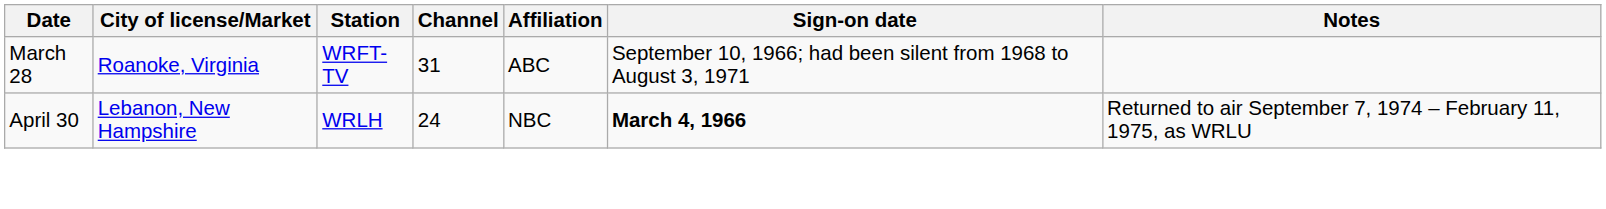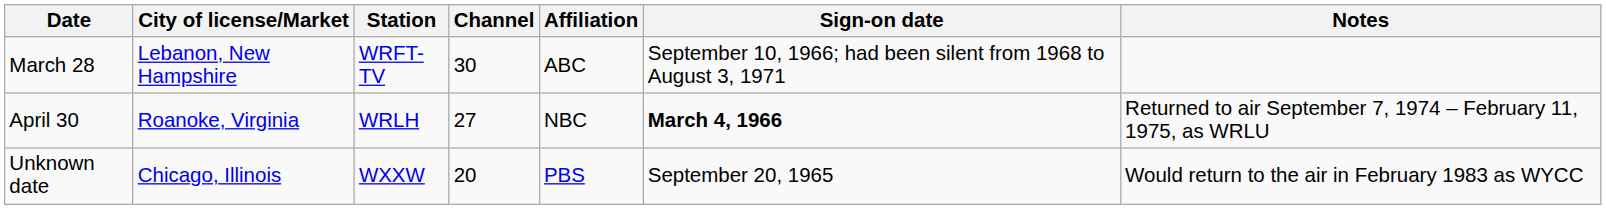March 28 | City of license/Market: Roanoke, Virginia -> Lebanon, New Hampshire
March 28 | Channel: 31 -> 30
April 30 | City of license/Market: Lebanon, New Hampshire -> Roanoke, Virginia
April 30 | Channel: 24 -> 27
+ row: Unknown date | Chicago, Illinois | WXXW | 20 | PBS | September 20, 1965 | Would return to the air in February 1983 as WYCC
